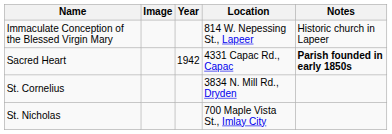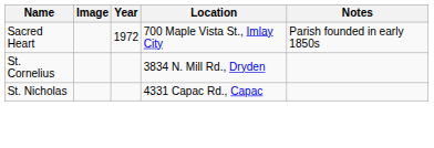- row: Immaculate Conception of the Blessed Virgin Mary | 814 W. Nepessing St., Lapeer | Historic church in Lapeer
Sacred Heart | Year: 1942 -> 1972
Sacred Heart | Location: 4331 Capac Rd., Capac -> 700 Maple Vista St., Imlay City
Sacred Heart | Notes: bold -> normal
St. Nicholas | Location: 700 Maple Vista St., Imlay City -> 4331 Capac Rd., Capac
